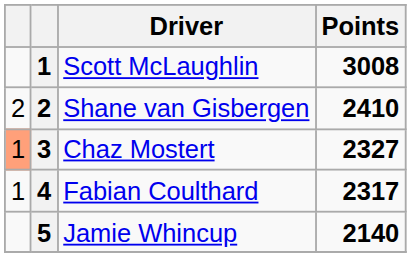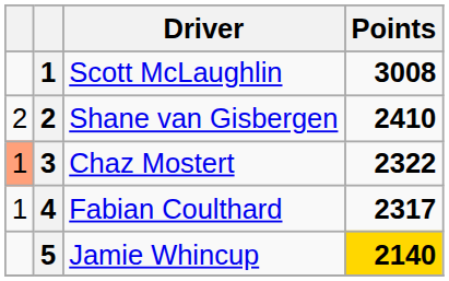Chaz Mostert | Points: 2327 -> 2322
Jamie Whincup | Points: no background -> gold background
